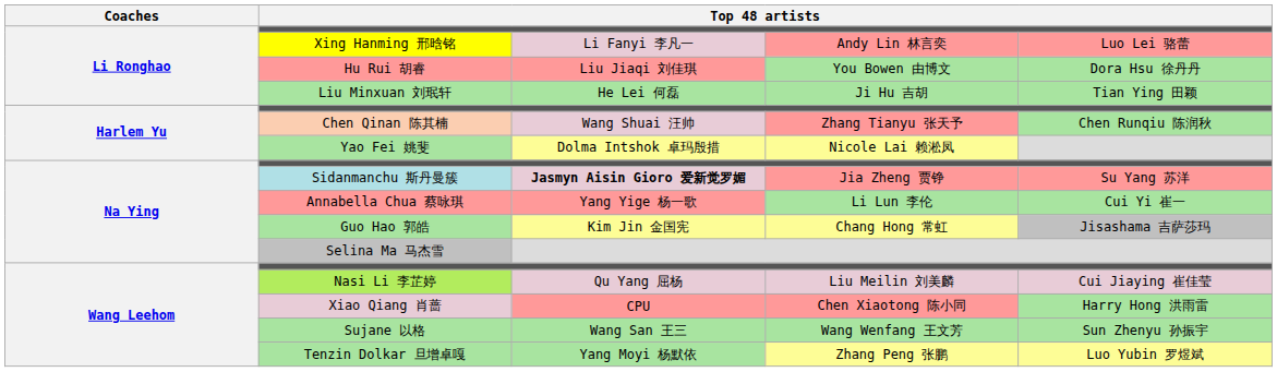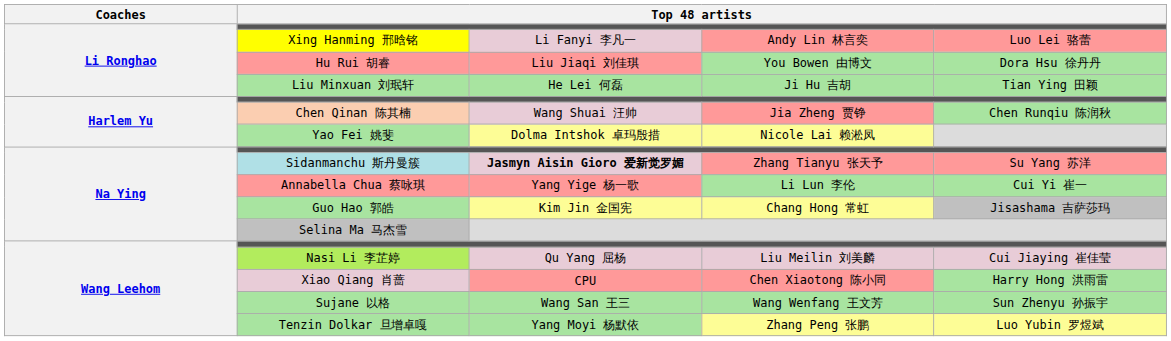Chen Qinan 陈其楠 | column 4: Zhang Tianyu 张天予 -> Jia Zheng 贾铮
Sidanmanchu 斯丹曼簇 | column 4: Jia Zheng 贾铮 -> Zhang Tianyu 张天予
